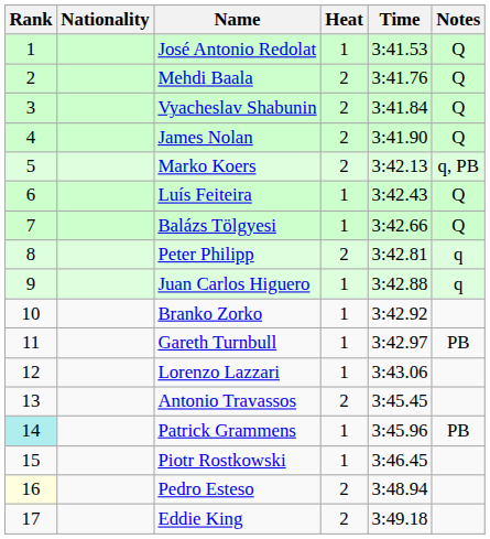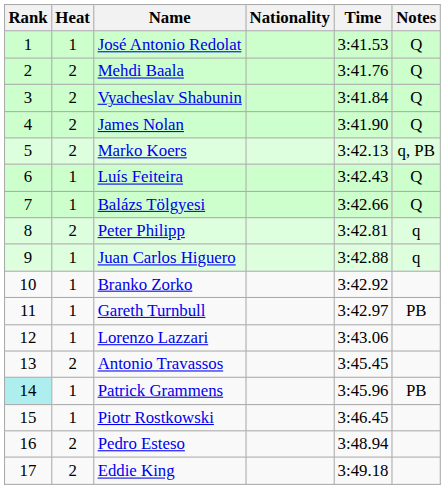columns swapped: Heat <-> Nationality
Pedro Esteso | Rank: lightyellow background -> no background
